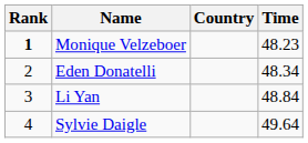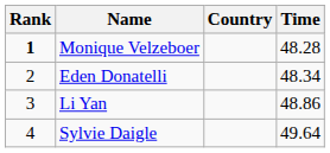Monique Velzeboer | Time: 48.23 -> 48.28
Li Yan | Time: 48.84 -> 48.86
